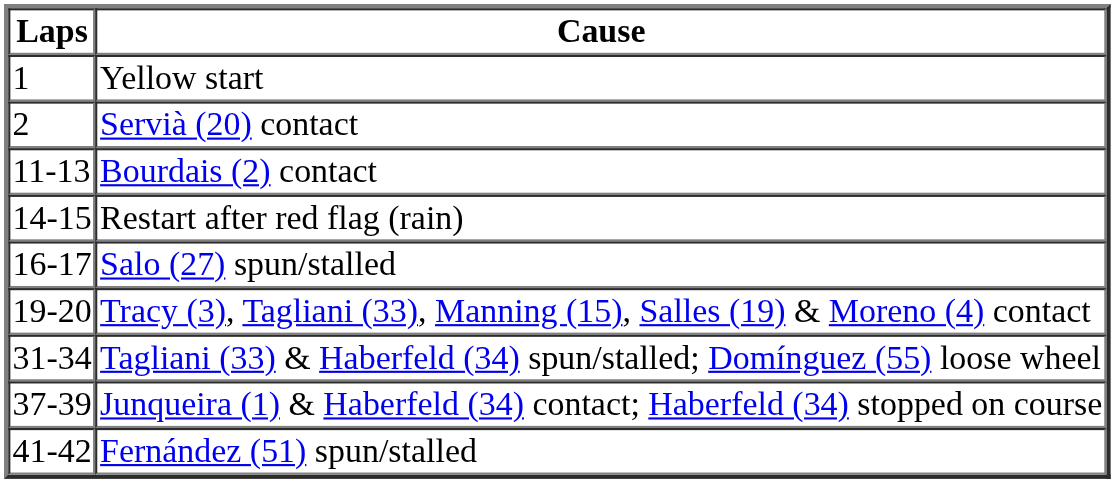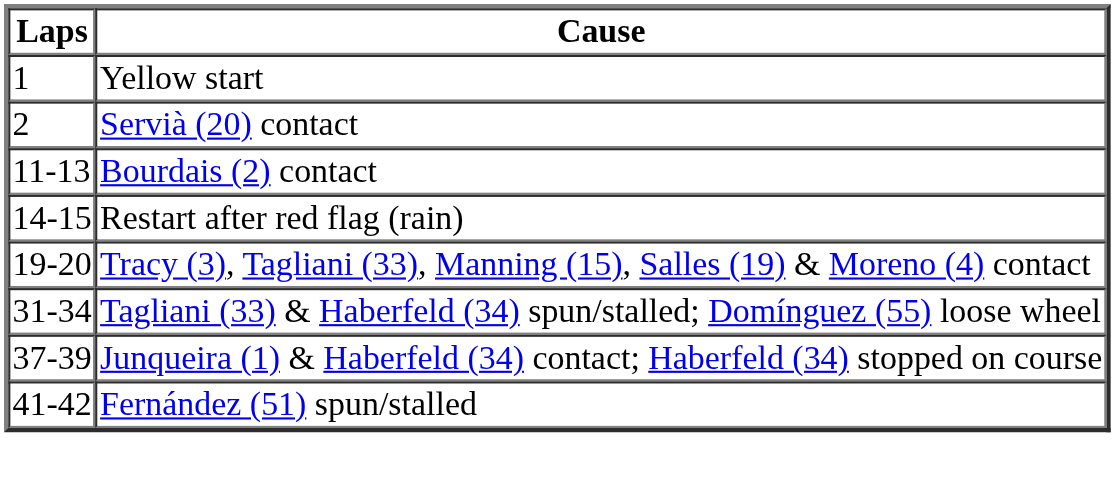- row: 16-17 | Salo (27) spun/stalled
